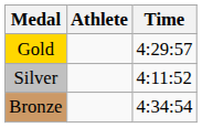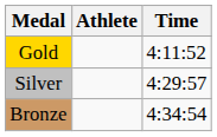Gold | Time: 4:29:57 -> 4:11:52
Silver | Time: 4:11:52 -> 4:29:57
